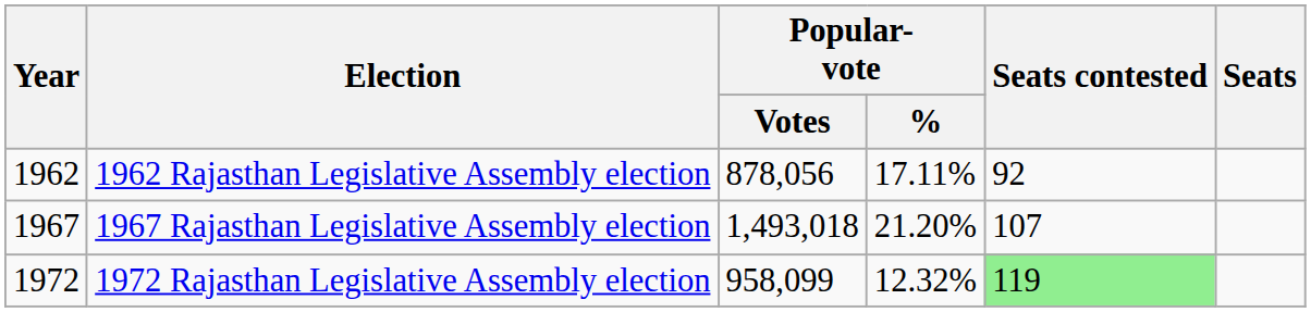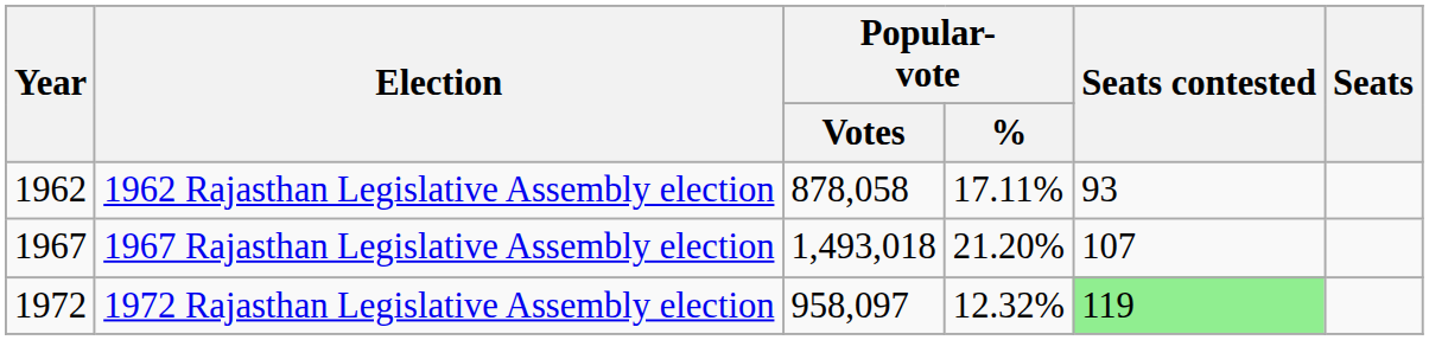1962 Rajasthan Legislative Assembly election | Popular- vote / Votes: 878,056 -> 878,058
1962 Rajasthan Legislative Assembly election | Seats contested: 92 -> 93
1972 Rajasthan Legislative Assembly election | Popular- vote / Votes: 958,099 -> 958,097
